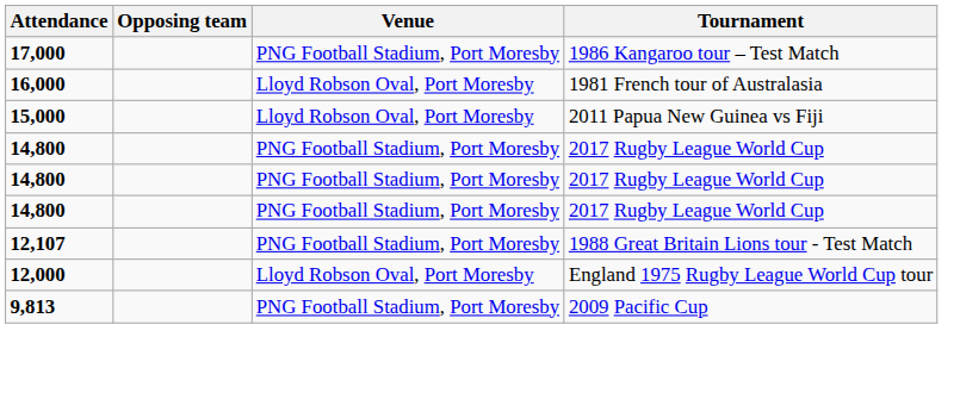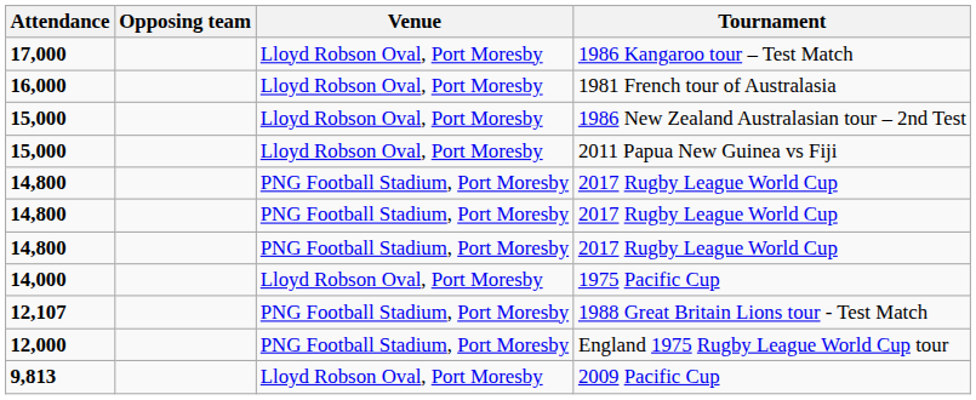1986 Kangaroo tour – Test Match | Venue: PNG Football Stadium, Port Moresby -> Lloyd Robson Oval, Port Moresby
+ row: 15,000 | Lloyd Robson Oval, Port Moresby | 1986 New Zealand Australasian tour – 2nd Test
+ row: 14,000 | Lloyd Robson Oval, Port Moresby | 1975 Pacific Cup
England 1975 Rugby League World Cup tour | Venue: Lloyd Robson Oval, Port Moresby -> PNG Football Stadium, Port Moresby
2009 Pacific Cup | Venue: PNG Football Stadium, Port Moresby -> Lloyd Robson Oval, Port Moresby
